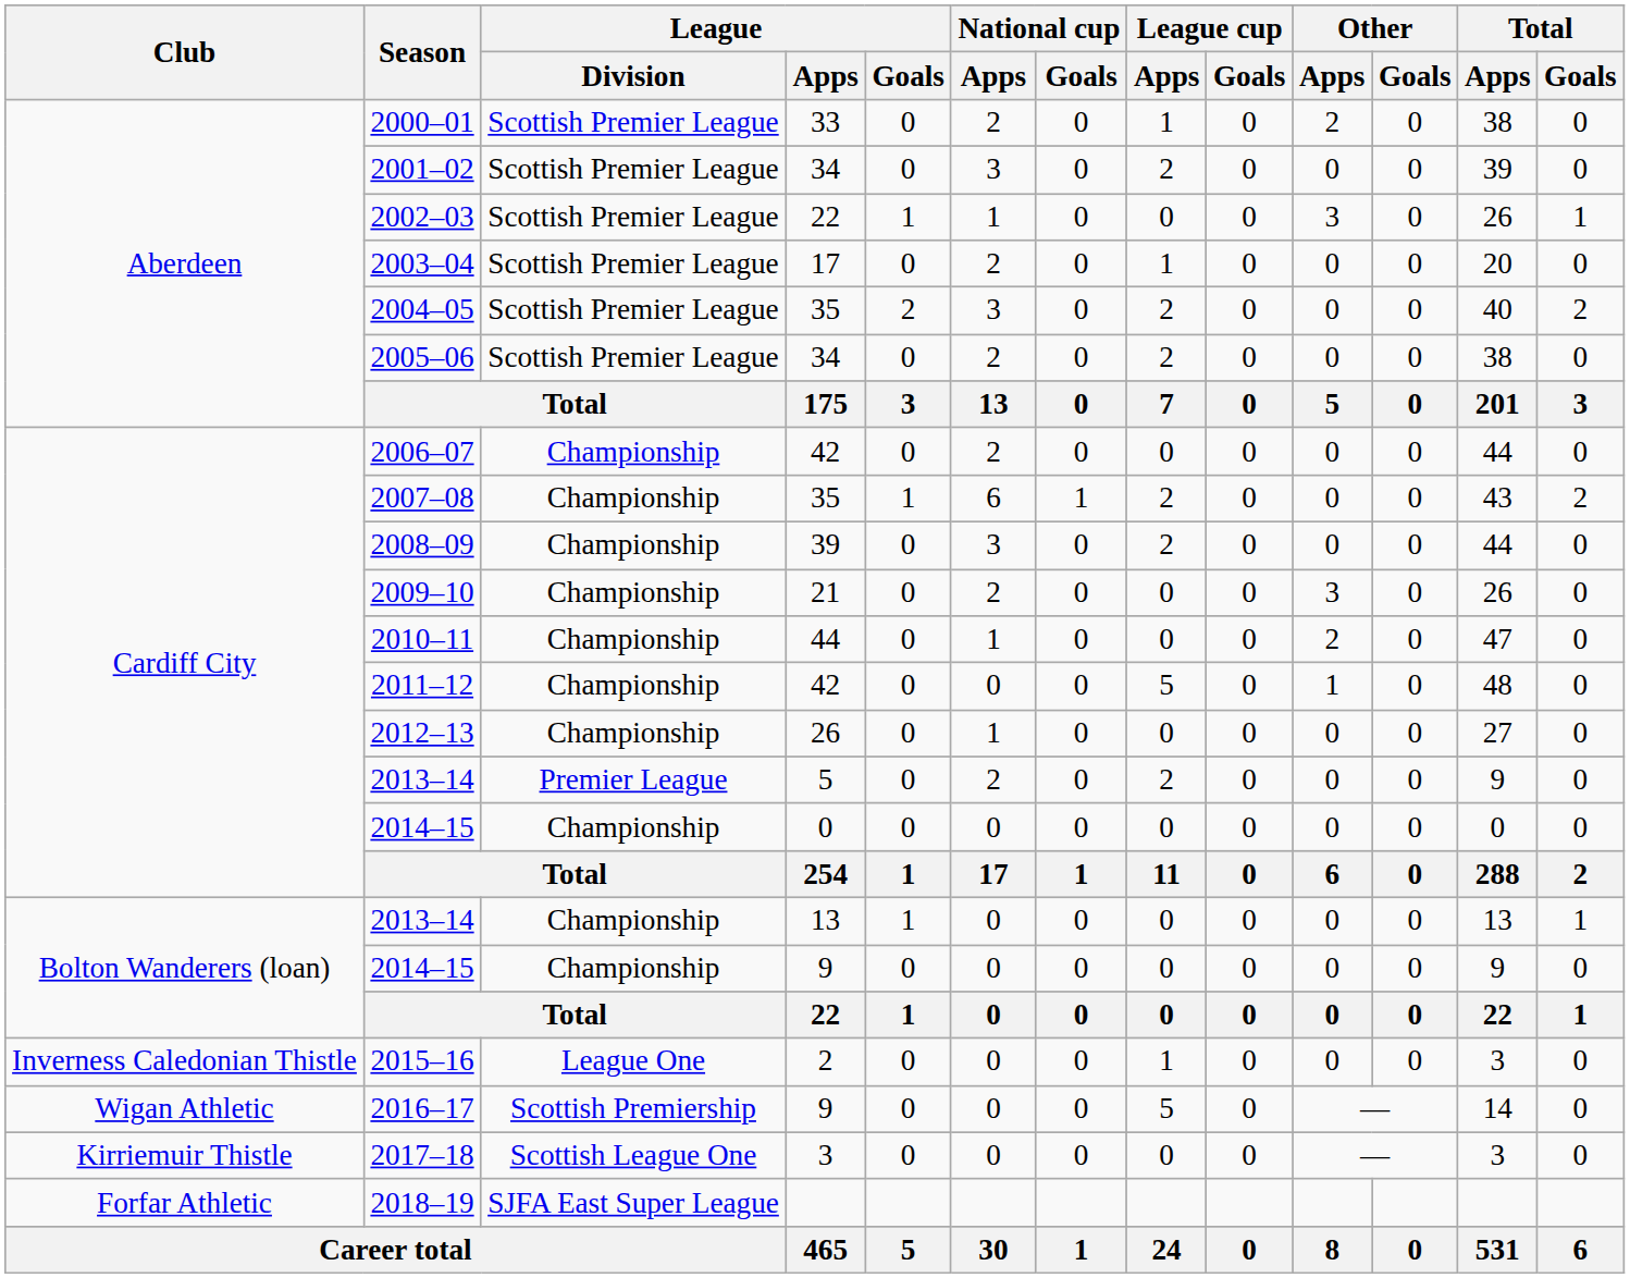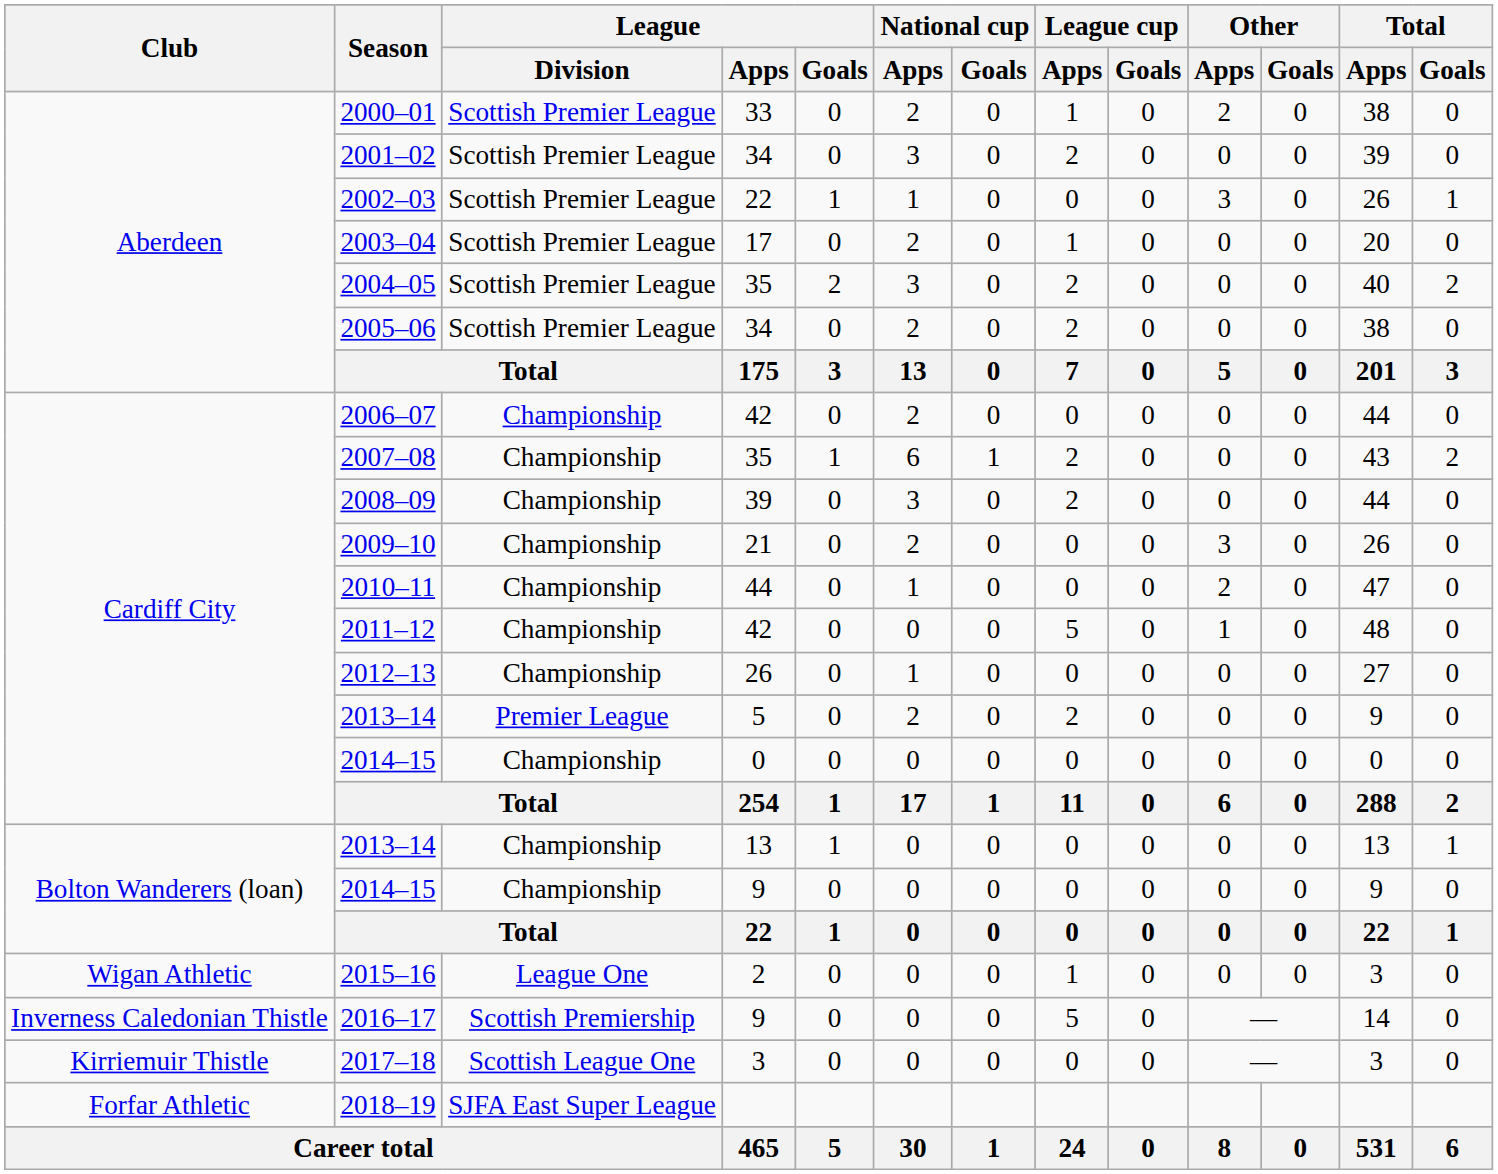2015–16 | Club: Inverness Caledonian Thistle -> Wigan Athletic
2016–17 | Club: Wigan Athletic -> Inverness Caledonian Thistle
